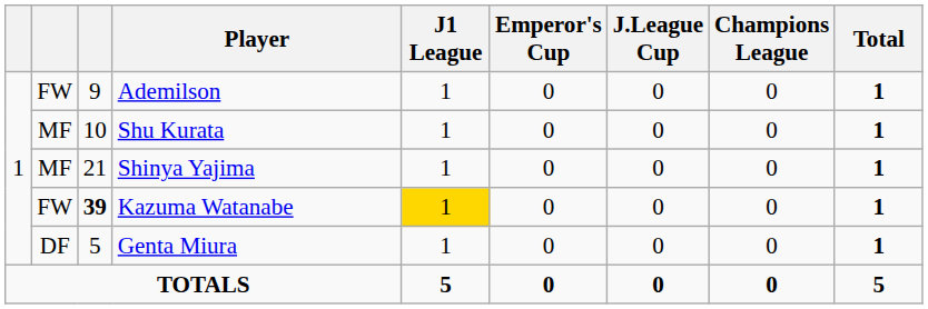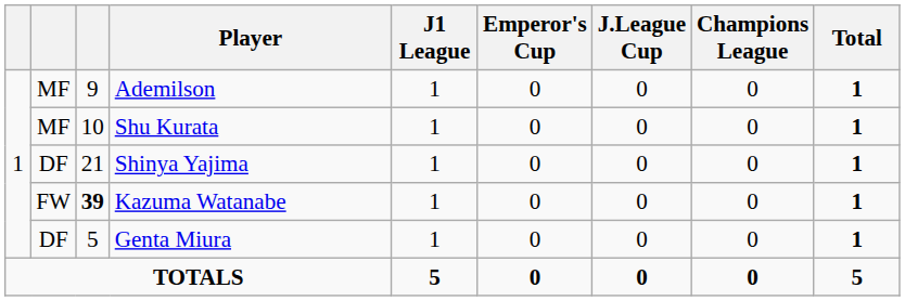Ademilson | column 2: FW -> MF
Shinya Yajima | column 2: MF -> DF
Kazuma Watanabe | J1 League: gold background -> no background
